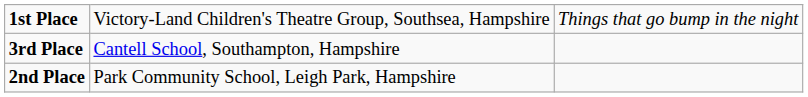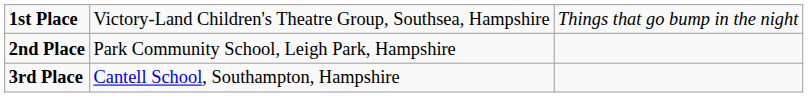rows swapped: 2nd Place <-> 3rd Place
